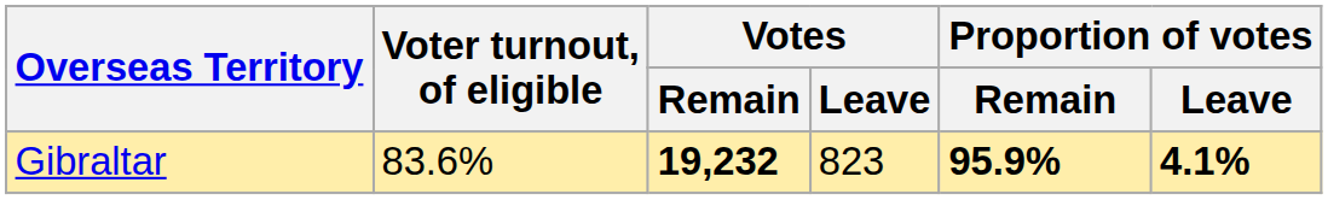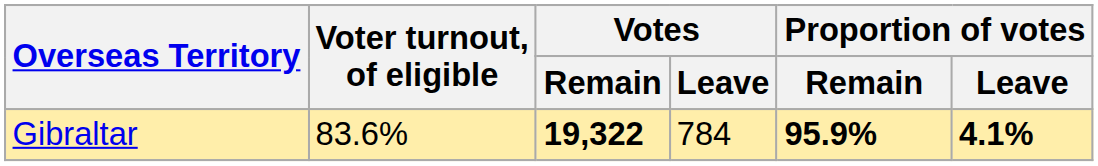Gibraltar | Votes / Remain: 19,232 -> 19,322
Gibraltar | Votes / Leave: 823 -> 784
